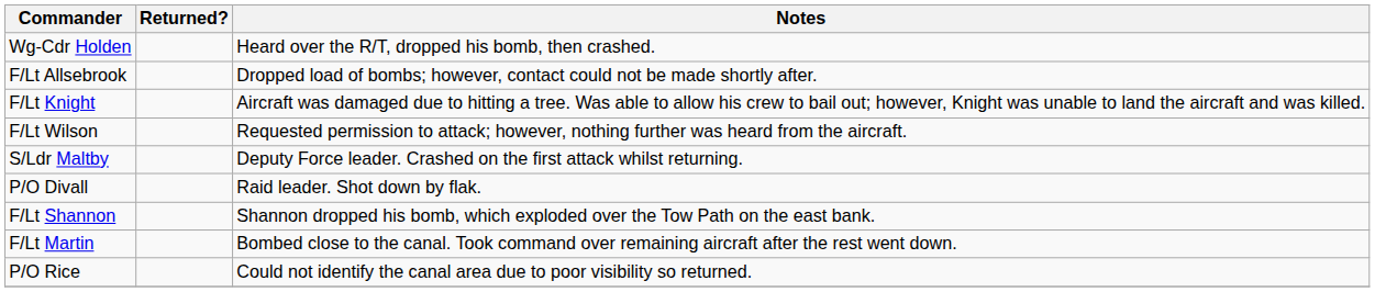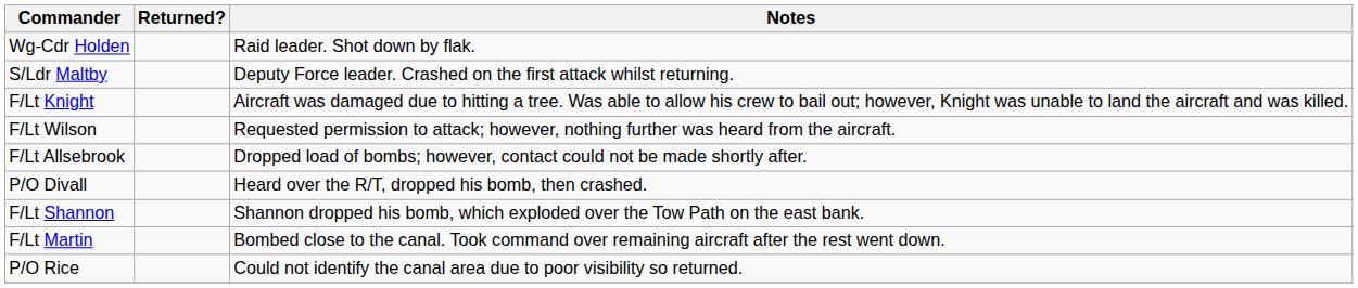Wg-Cdr Holden | Notes: Heard over the R/T, dropped his bomb, then crashed. -> Raid leader. Shot down by flak.
rows swapped: S/Ldr Maltby <-> F/Lt Allsebrook
P/O Divall | Notes: Raid leader. Shot down by flak. -> Heard over the R/T, dropped his bomb, then crashed.
